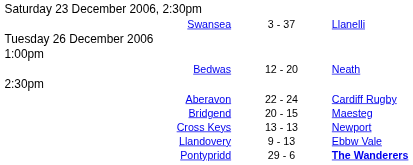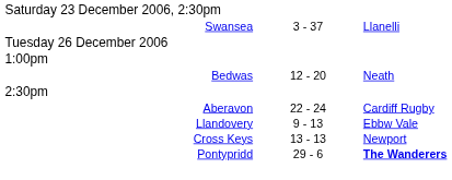- row: Bridgend | 20 - 15 | Maesteg
rows swapped: Cross Keys <-> Llandovery
